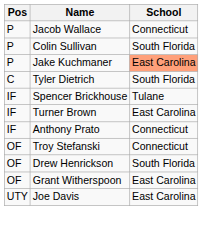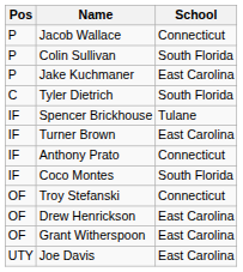Jake Kuchmaner | School: lightsalmon background -> no background
+ row: IF | Coco Montes | South Florida
Drew Henrickson | School: South Florida -> East Carolina
